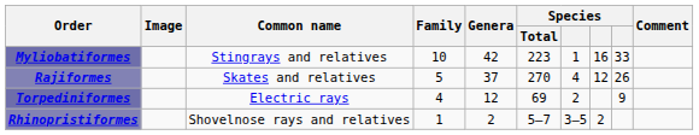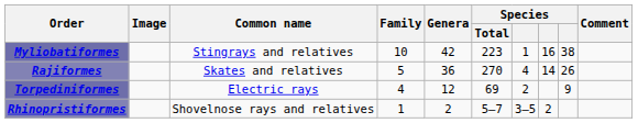Myliobatiformes | column 9: 33 -> 38
Rajiformes | Genera: 37 -> 36
Rajiformes | column 8: 12 -> 14
